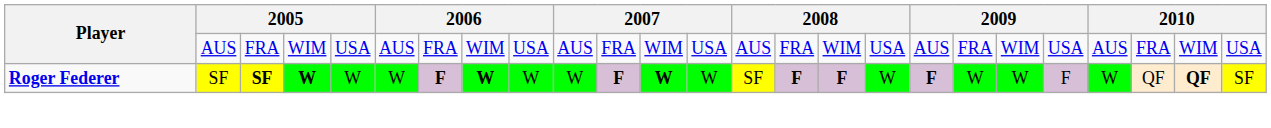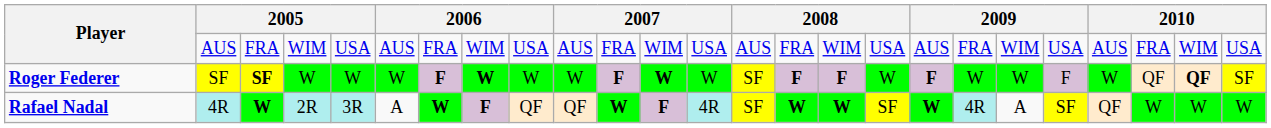Roger Federer | column 4: bold -> normal
+ row: Rafael Nadal | 4R | W | 2R | 3R | A | W | F | QF | QF | W | F | 4R | SF | W | W | SF | W | 4R | A | SF | QF | W | W | W
